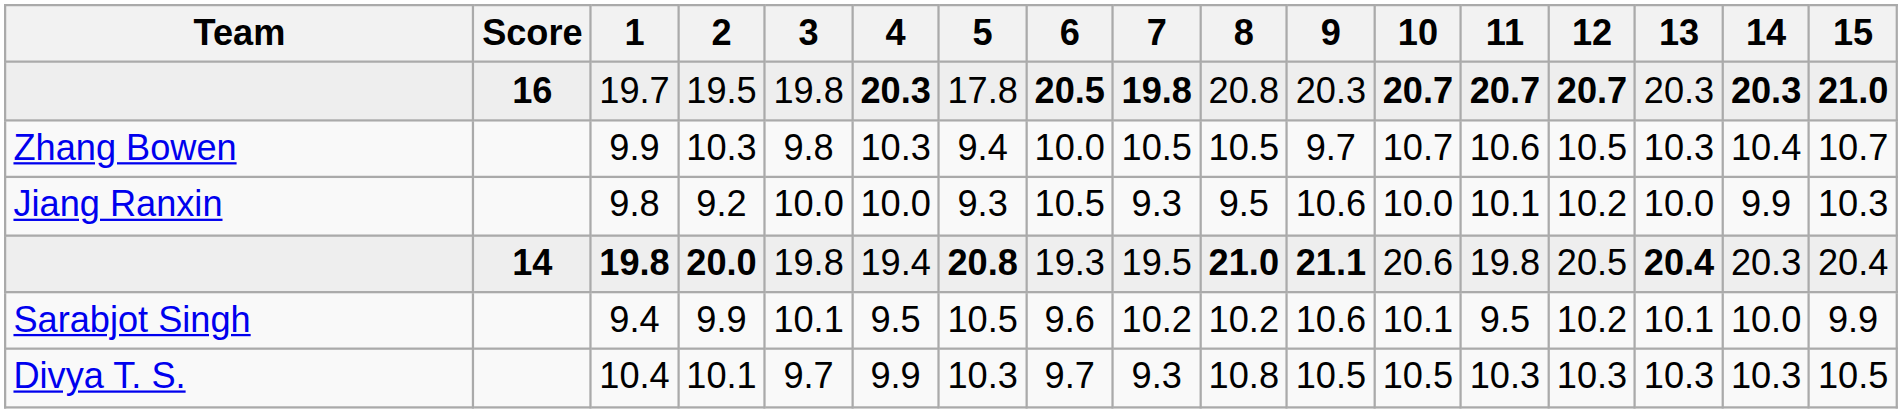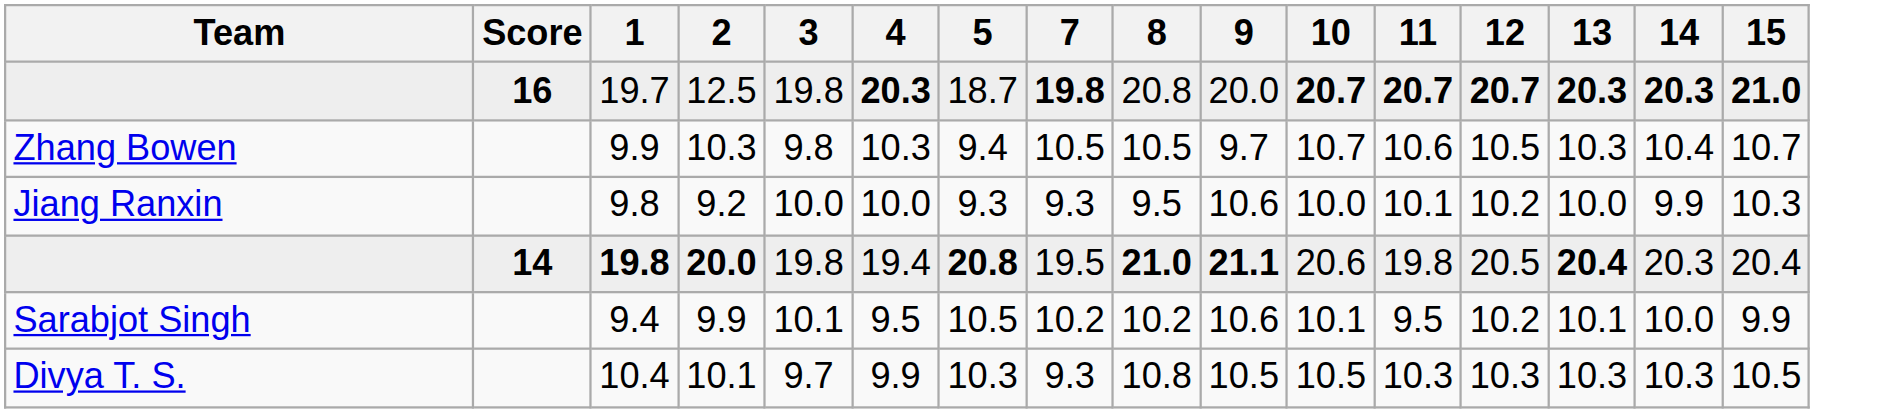- column: 6 | 20.5 | 10.0 | 10.5 | 19.3 | 9.6 | 9.7
19.7 | 2: 19.5 -> 12.5
19.7 | 5: 17.8 -> 18.7
19.7 | 9: 20.3 -> 20.0
19.7 | 13: normal -> bold
